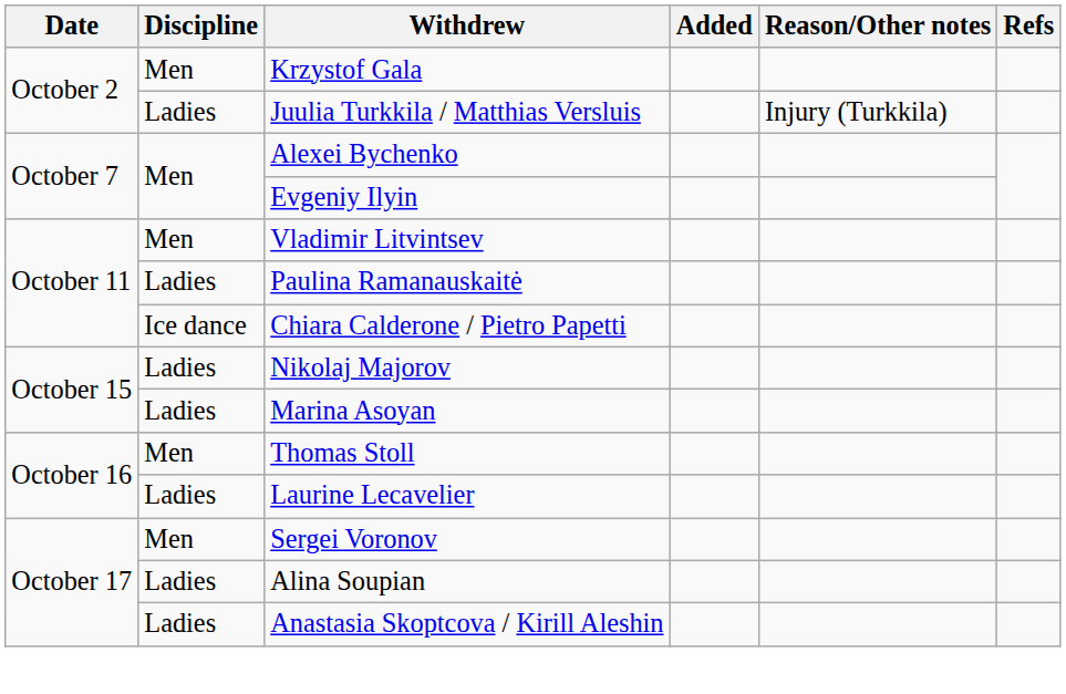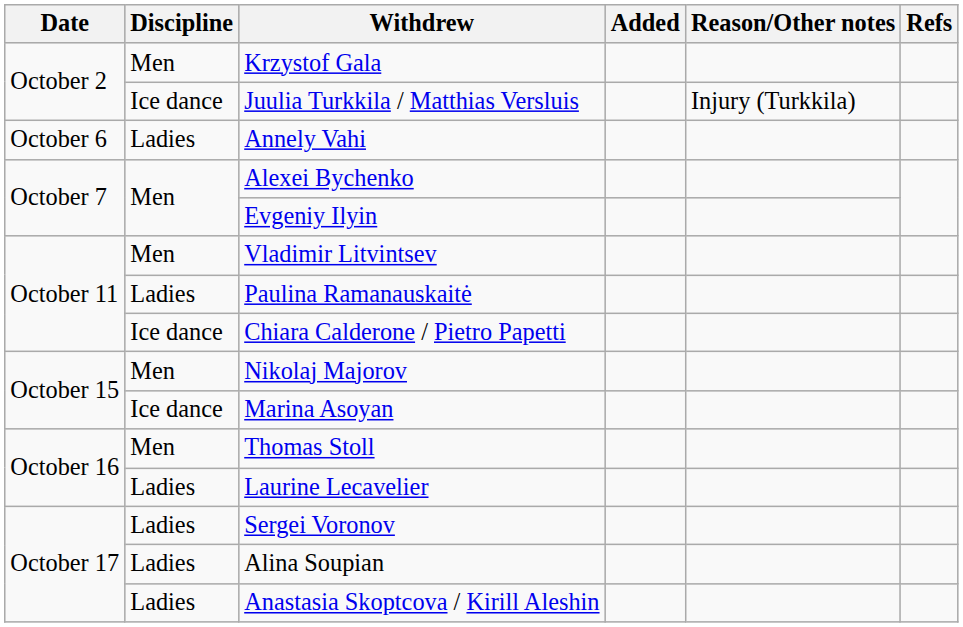Juulia Turkkila / Matthias Versluis | Discipline: Ladies -> Ice dance
+ row: October 6 | Ladies | Annely Vahi
Nikolaj Majorov | Discipline: Ladies -> Men
Marina Asoyan | Discipline: Ladies -> Ice dance
Sergei Voronov | Discipline: Men -> Ladies
